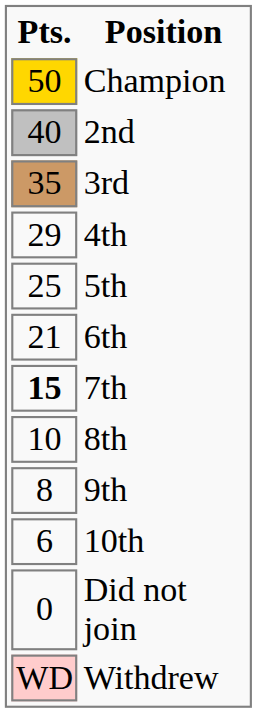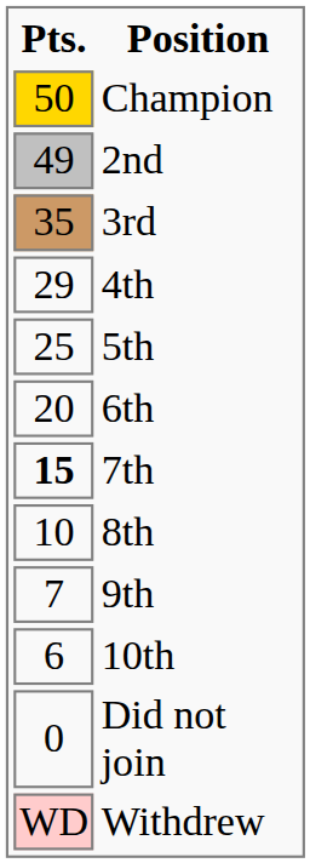2nd | Pts.: 40 -> 49
6th | Pts.: 21 -> 20
9th | Pts.: 8 -> 7
